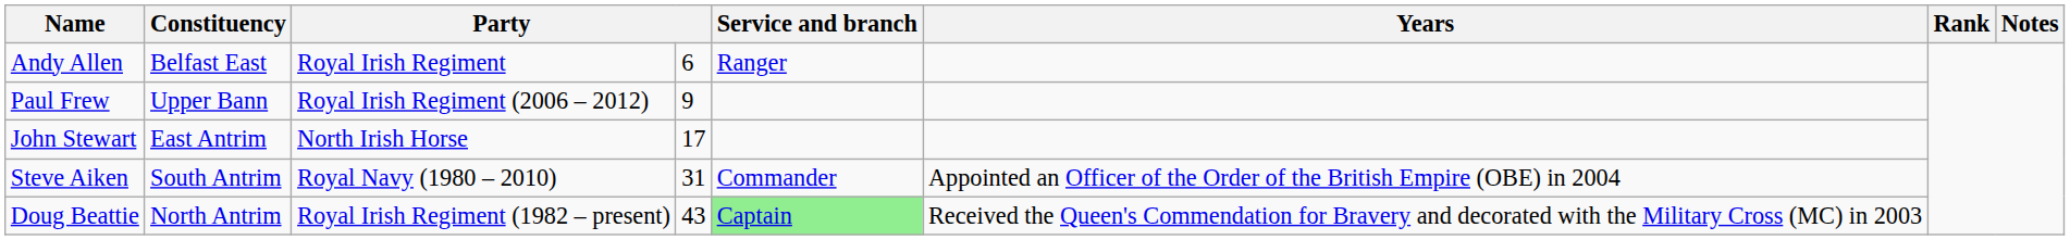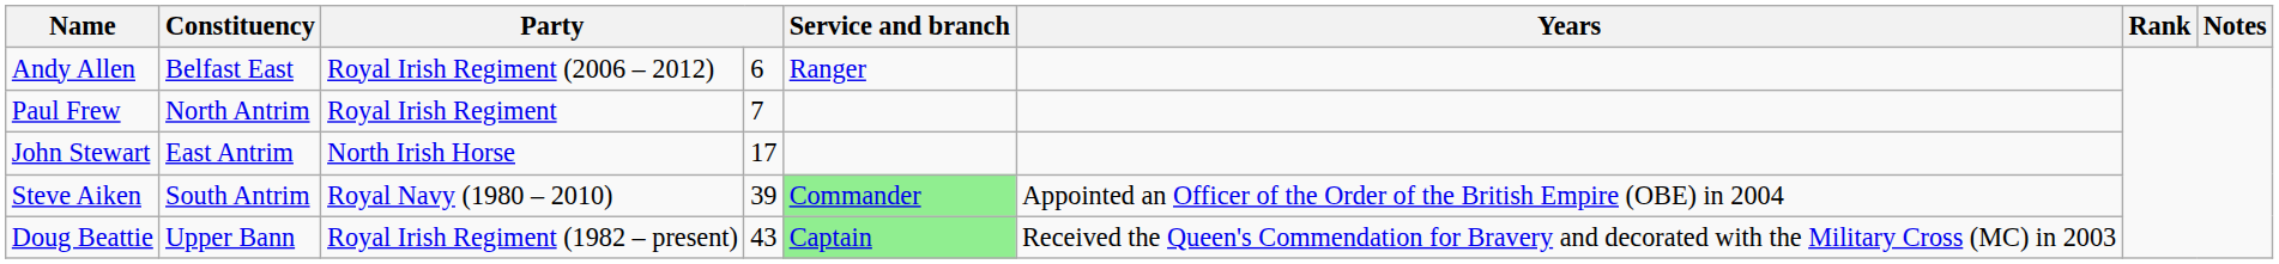Andy Allen | column 3: Royal Irish Regiment -> Royal Irish Regiment (2006 – 2012)
Paul Frew | Constituency: Upper Bann -> North Antrim
Paul Frew | column 3: Royal Irish Regiment (2006 – 2012) -> Royal Irish Regiment
Paul Frew | column 4: 9 -> 7
Steve Aiken | column 4: 31 -> 39
Steve Aiken | Service and branch: no background -> lightgreen background
Doug Beattie | Constituency: North Antrim -> Upper Bann
